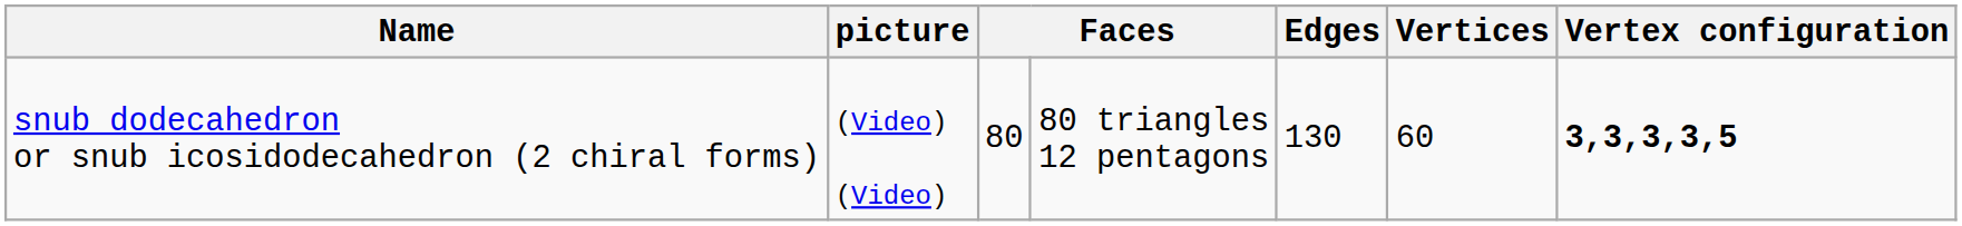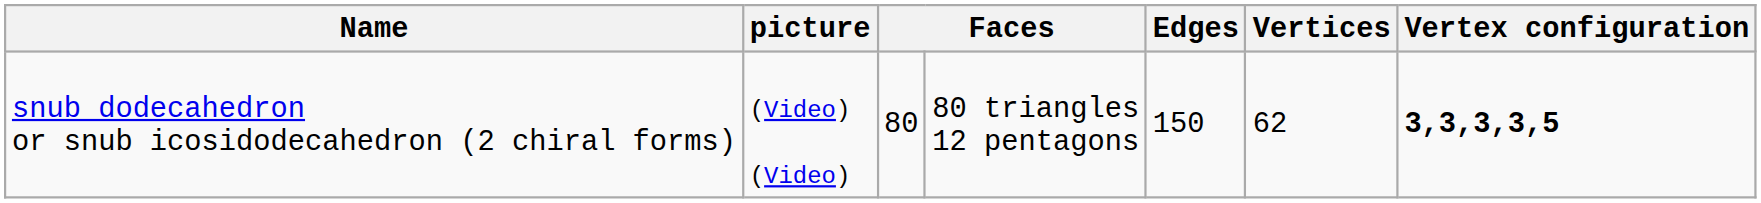snub dodecahedron or snub icosidodecahedron (2 chiral forms) | Edges: 130 -> 150
snub dodecahedron or snub icosidodecahedron (2 chiral forms) | Vertices: 60 -> 62
